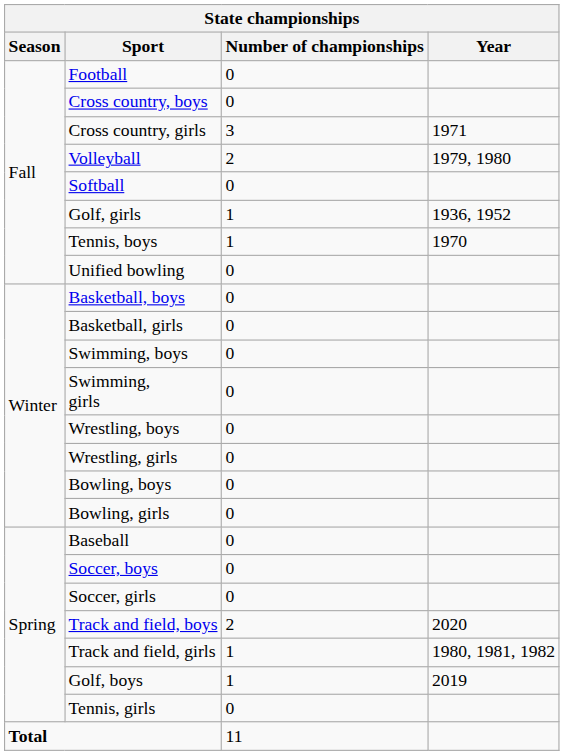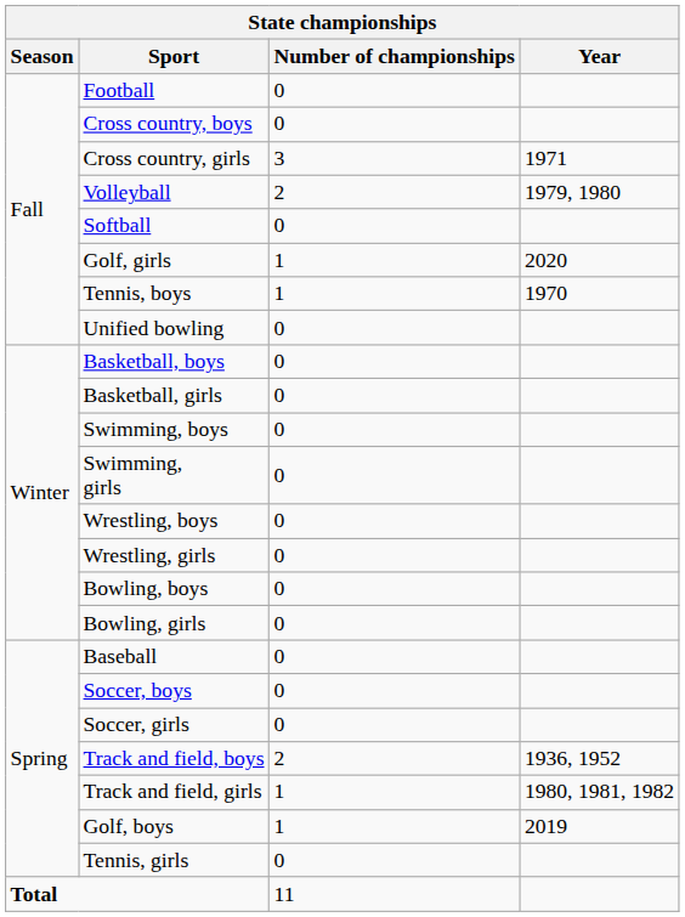Golf, girls | Year: 1936, 1952 -> 2020
Track and field, boys | Year: 2020 -> 1936, 1952
